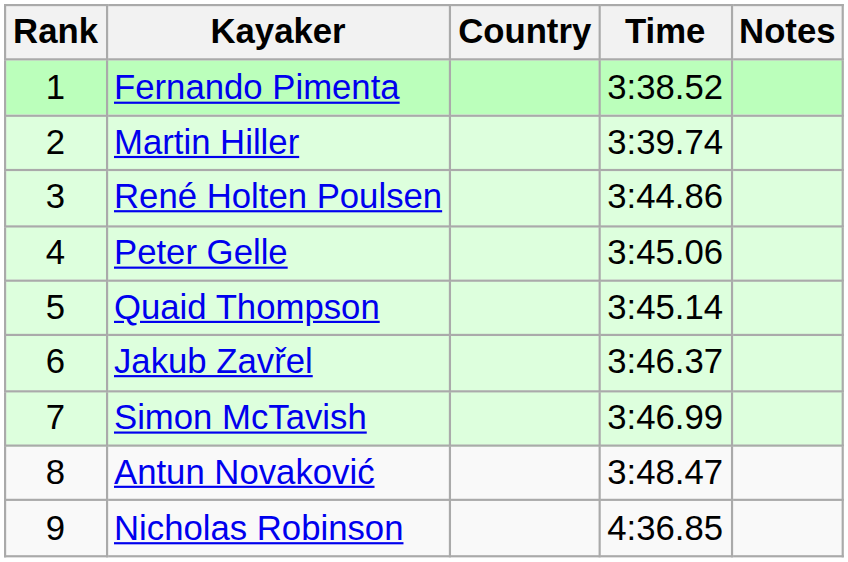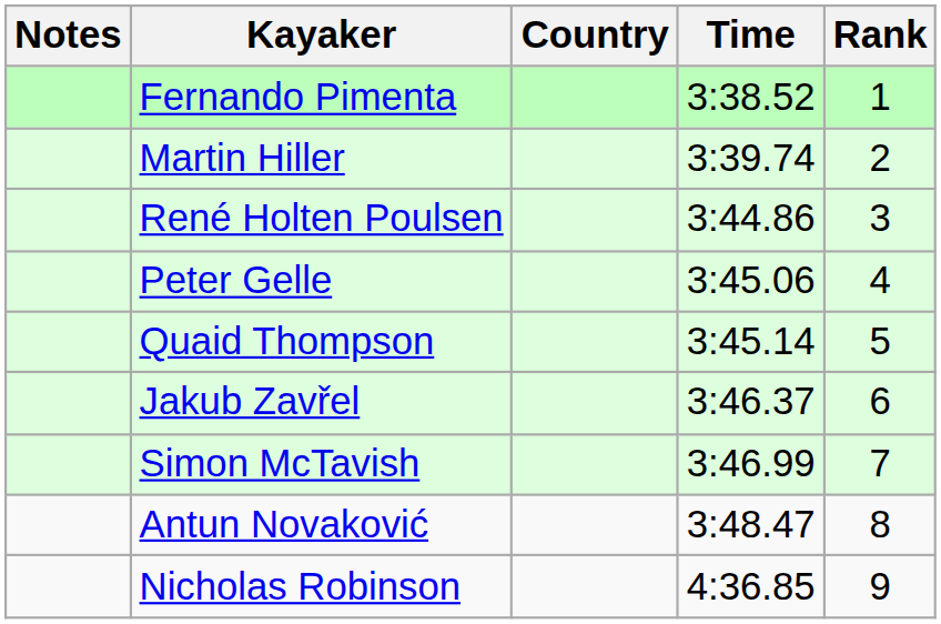columns swapped: Rank <-> Notes
